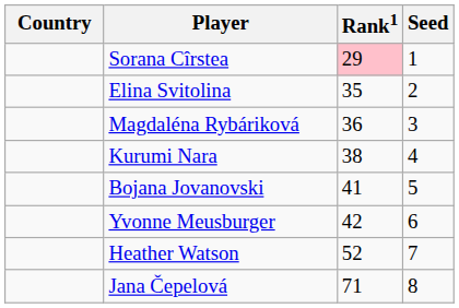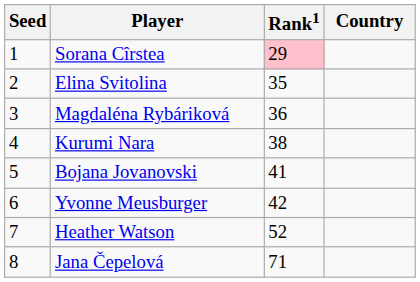columns swapped: Country <-> Seed
